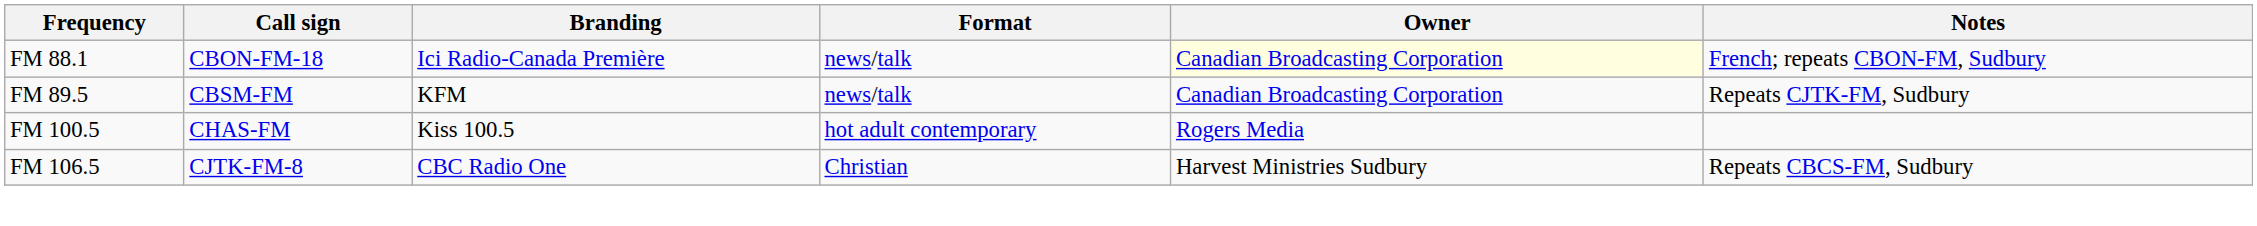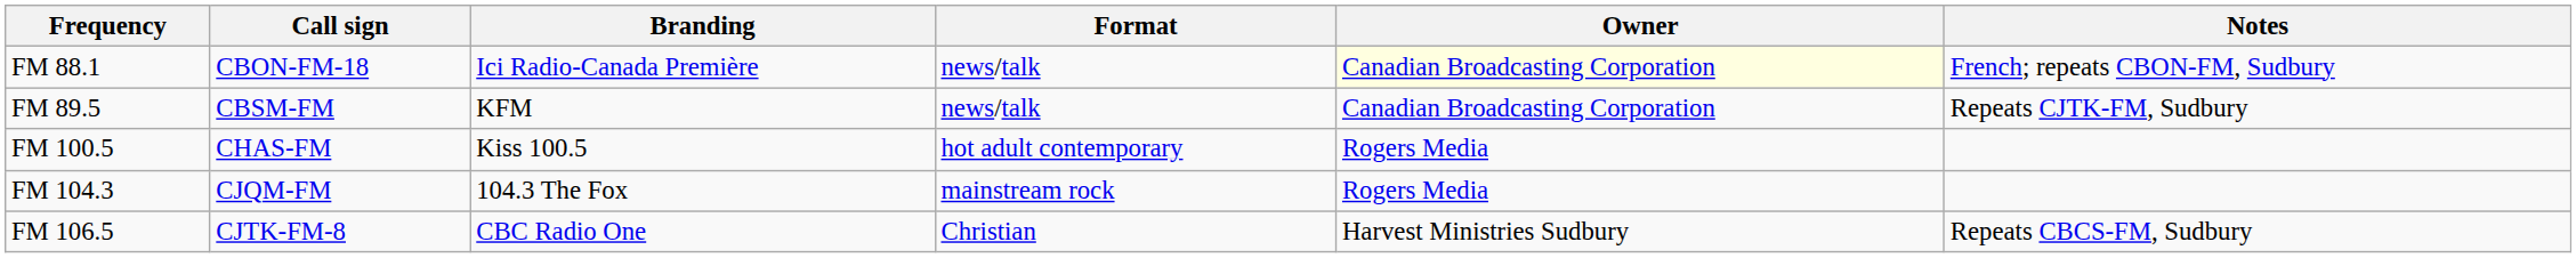+ row: FM 104.3 | CJQM-FM | 104.3 The Fox | mainstream rock | Rogers Media
